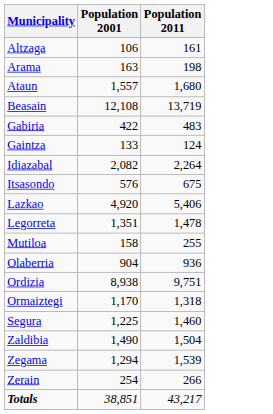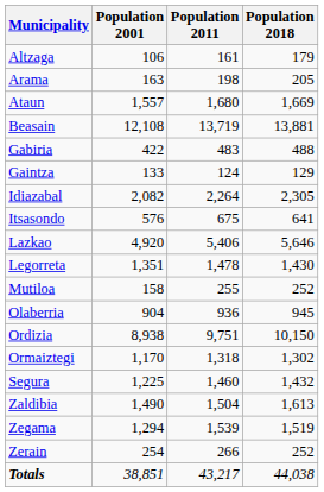+ column: Population 2018 | 179 | 205 | 1,669 | 13,881 | 488 | 129 | 2,305 | 641 | 5,646 | 1,430 | 252 | 945 | 10,150 | 1,302 | 1,432 | 1,613 | 1,519 | 252 | 44,038
